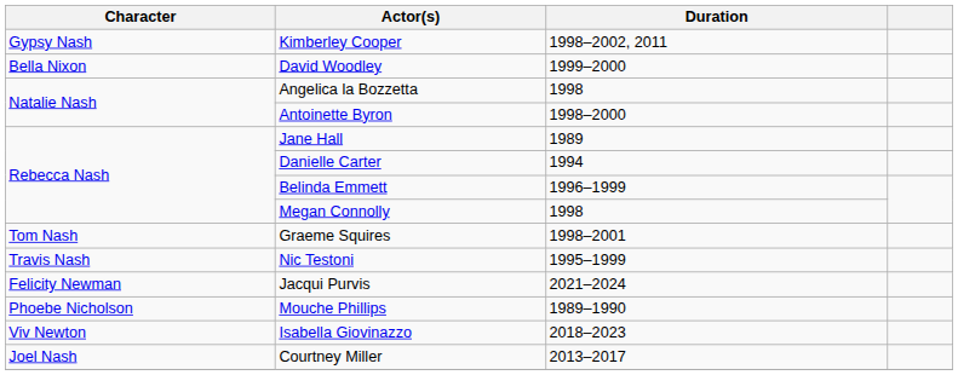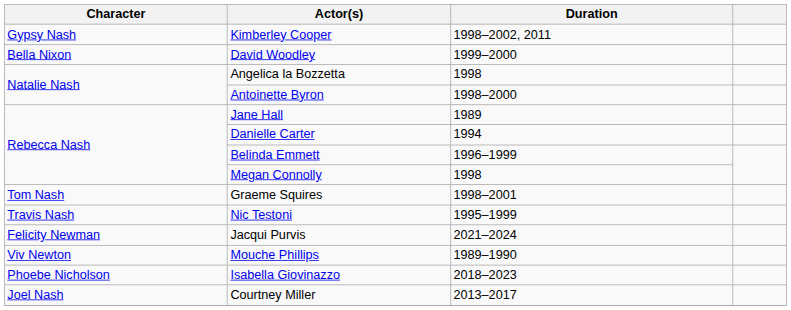Mouche Phillips | Character: Phoebe Nicholson -> Viv Newton
Isabella Giovinazzo | Character: Viv Newton -> Phoebe Nicholson
